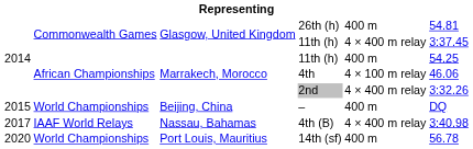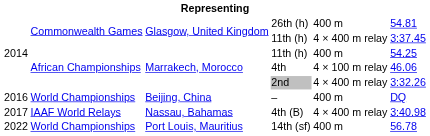– | column 1: 2015 -> 2016
14th (sf) | column 1: 2020 -> 2022
